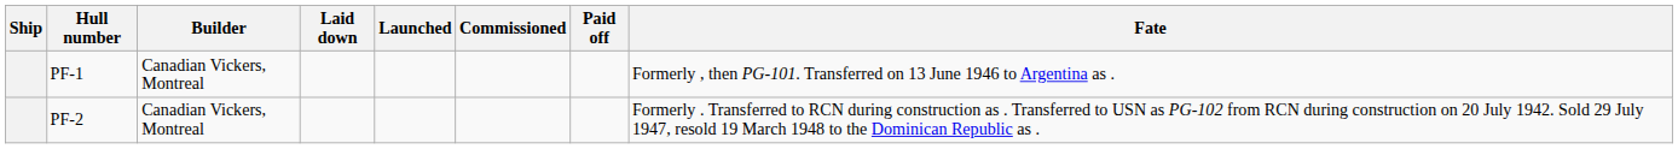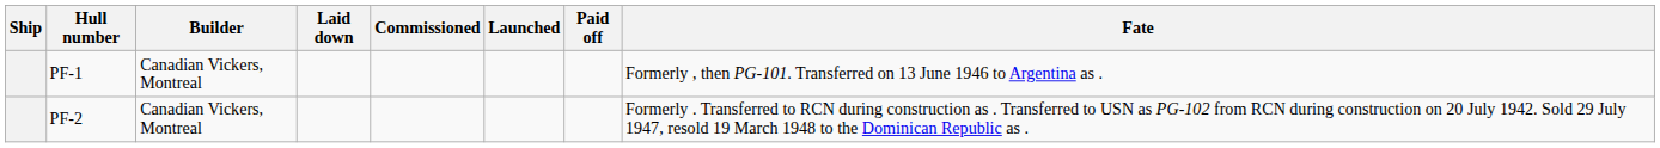columns swapped: Launched <-> Commissioned
